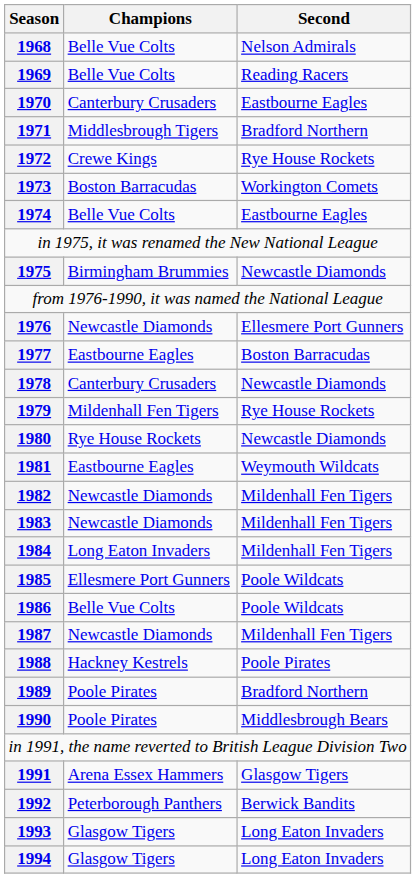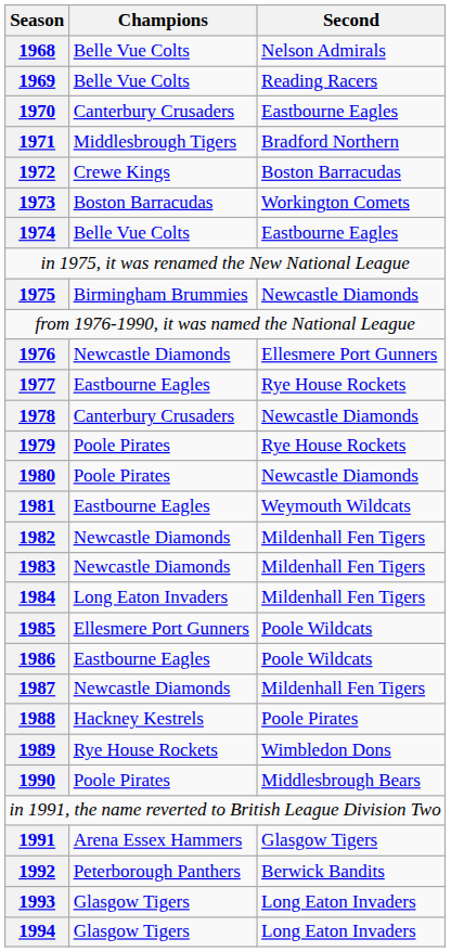1972 | Second: Rye House Rockets -> Boston Barracudas
1977 | Second: Boston Barracudas -> Rye House Rockets
1979 | Champions: Mildenhall Fen Tigers -> Poole Pirates
1980 | Champions: Rye House Rockets -> Poole Pirates
1986 | Champions: Belle Vue Colts -> Eastbourne Eagles
1989 | Champions: Poole Pirates -> Rye House Rockets
1989 | Second: Bradford Northern -> Wimbledon Dons
